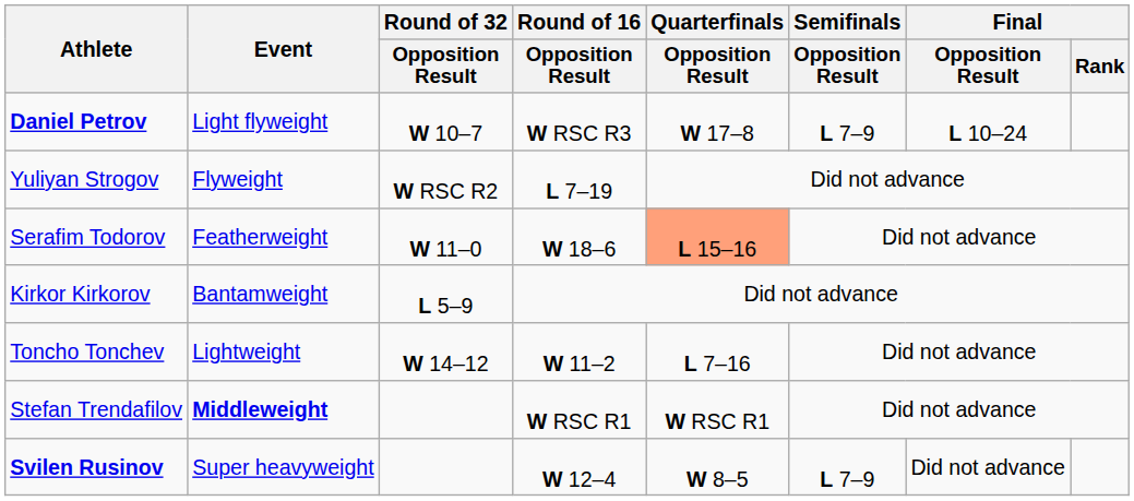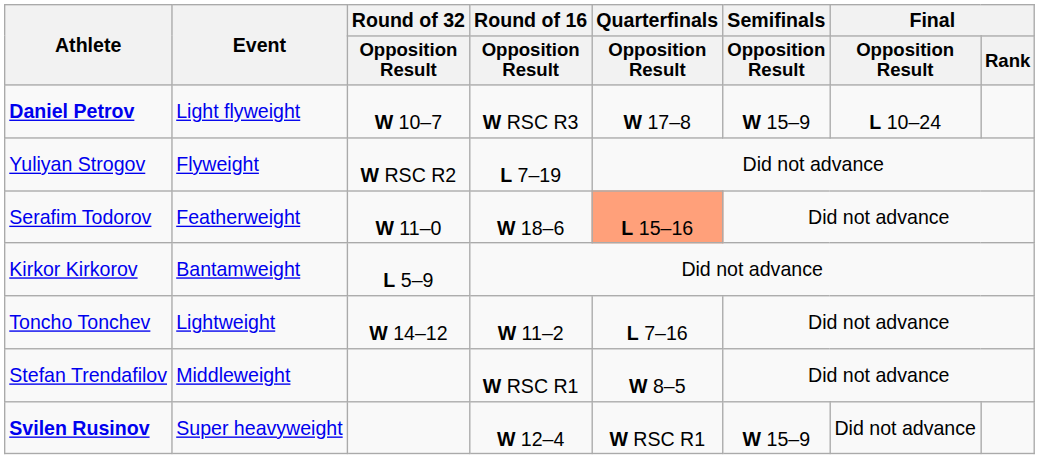Daniel Petrov | Semifinals / Opposition Result: L 7–9 -> W 15–9
Stefan Trendafilov | Event: bold -> normal
Stefan Trendafilov | Quarterfinals / Opposition Result: W RSC R1 -> W 8–5
Svilen Rusinov | Quarterfinals / Opposition Result: W 8–5 -> W RSC R1
Svilen Rusinov | Semifinals / Opposition Result: L 7–9 -> W 15–9
